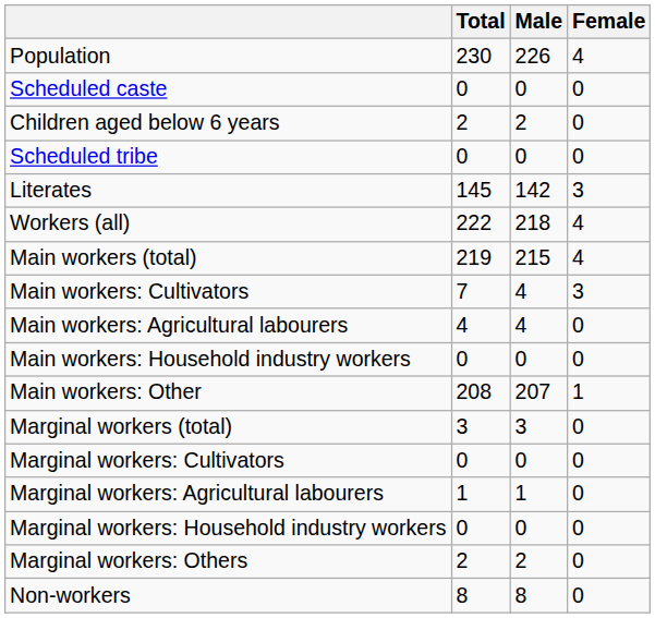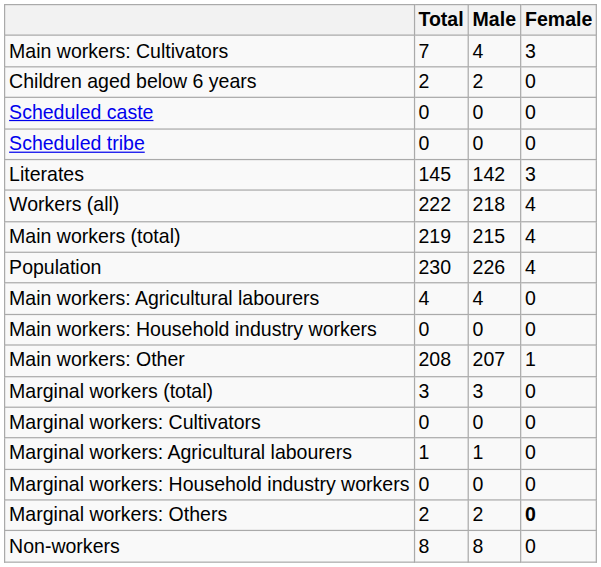rows swapped: Population <-> Main workers: Cultivators
rows swapped: Children aged below 6 years <-> Scheduled caste
Marginal workers: Others | Female: normal -> bold
